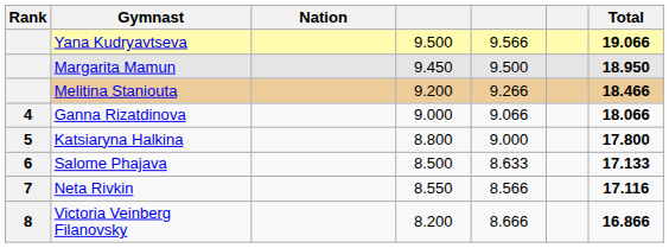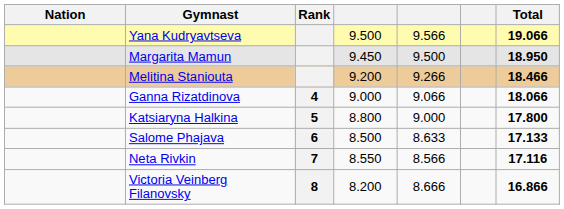columns swapped: Rank <-> Nation
